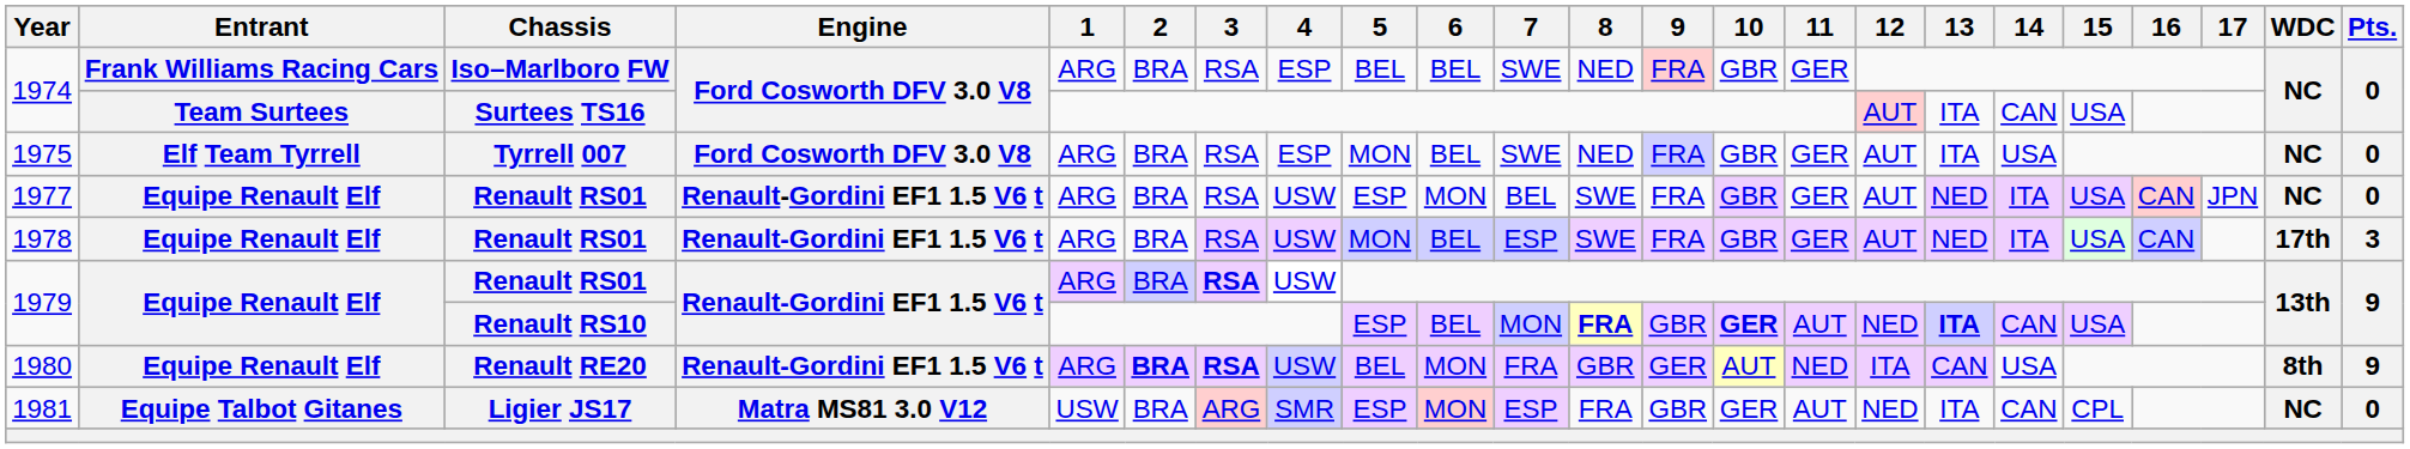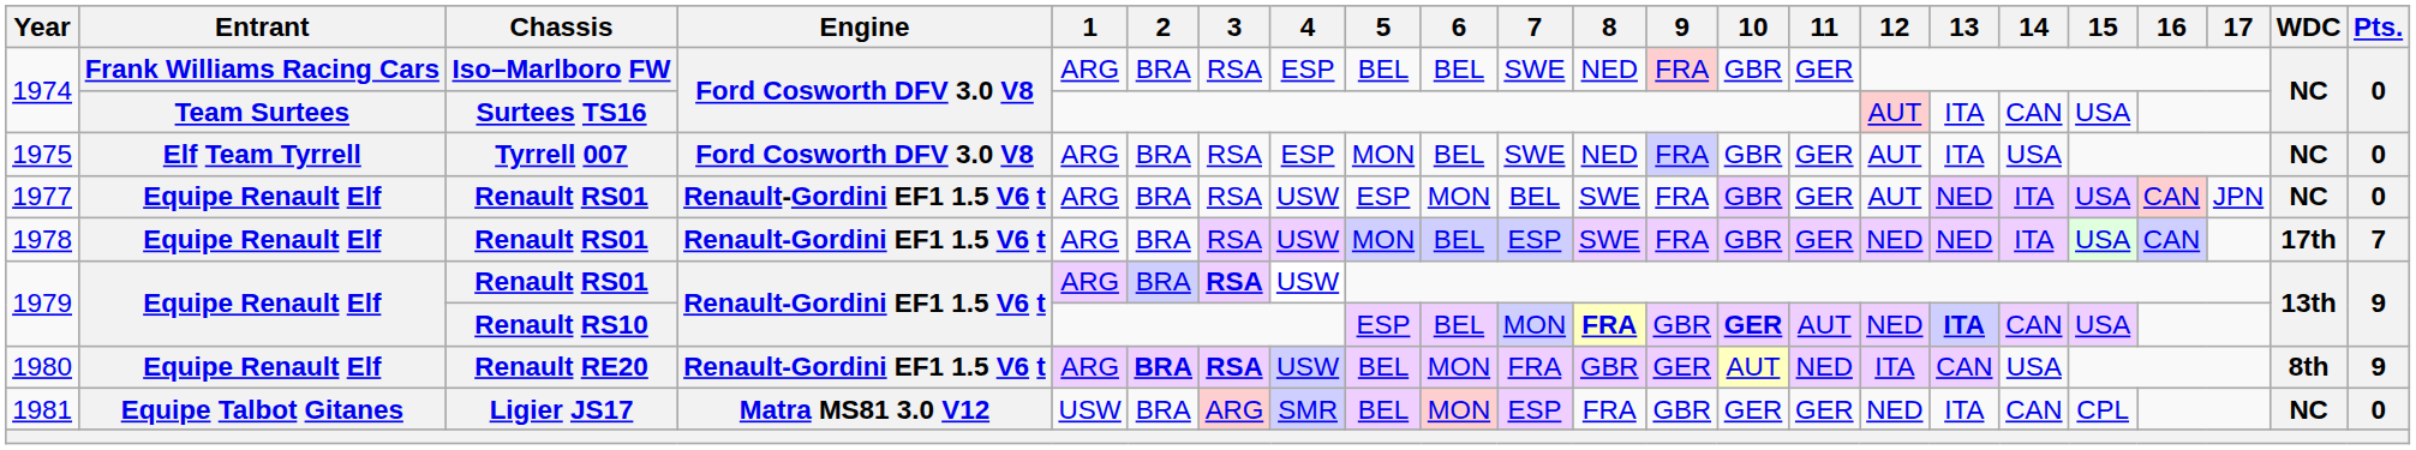1978 | 12: AUT -> NED
1978 | Pts.: 3 -> 7
1981 | 5: ESP -> BEL
1981 | 11: AUT -> GER
